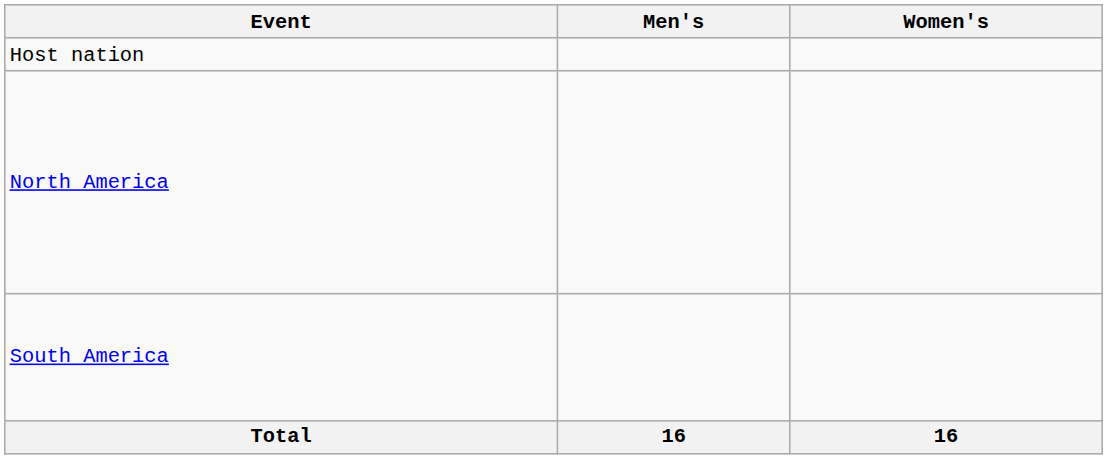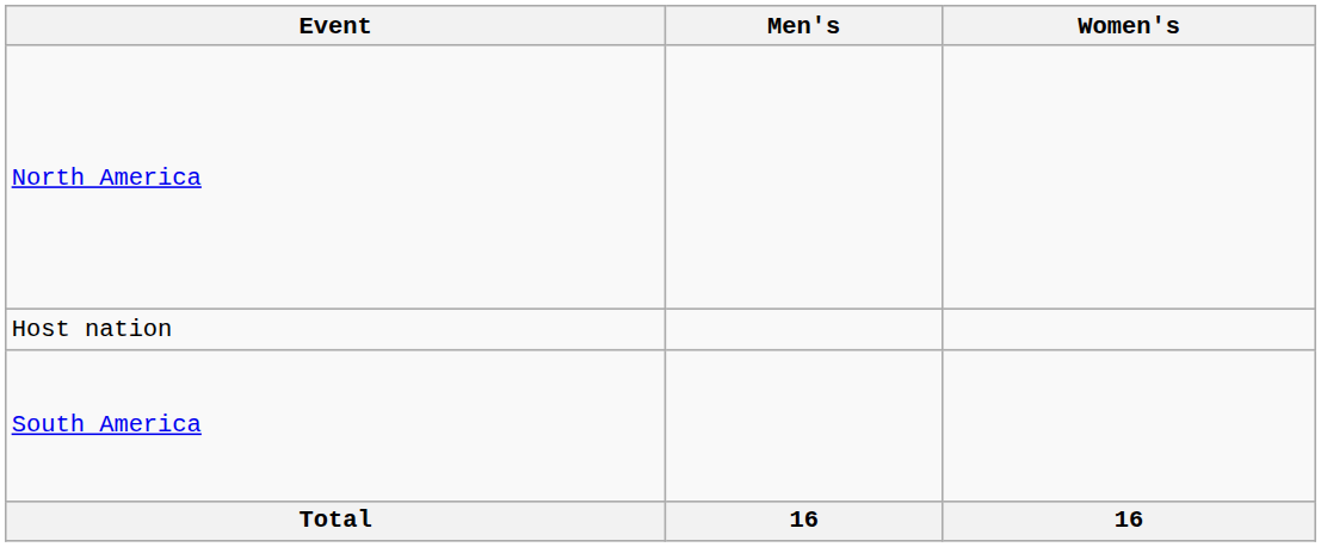rows swapped: Host nation <-> North America
